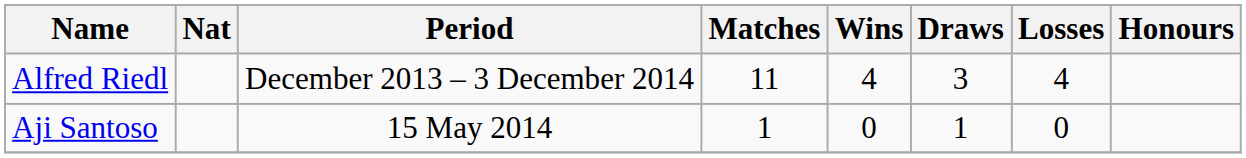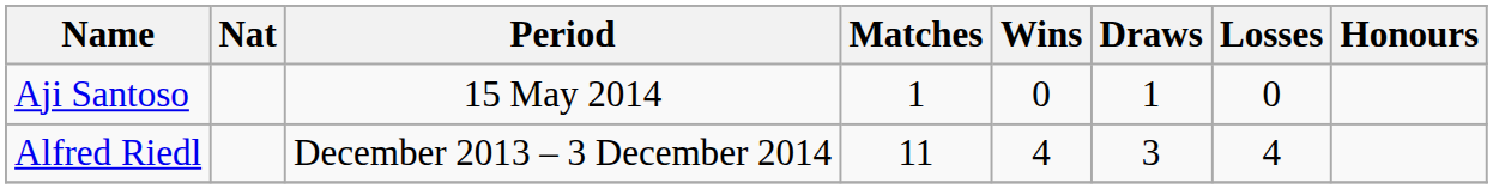rows swapped: Alfred Riedl <-> Aji Santoso
